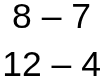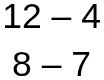rows swapped: 12 – 4 <-> 8 – 7
